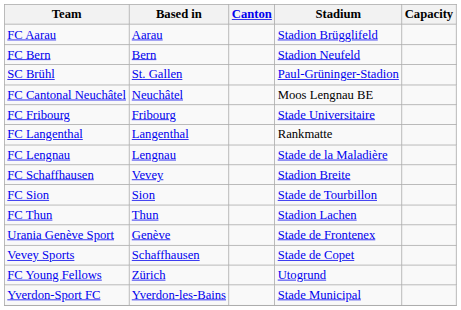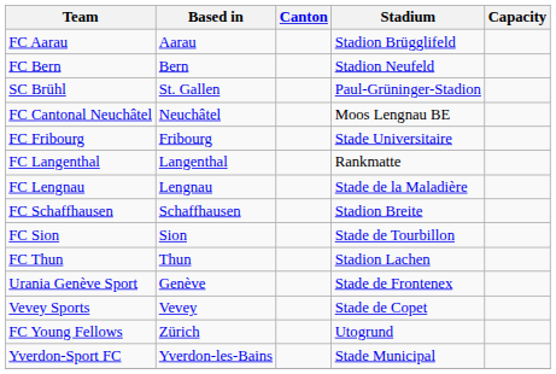FC Schaffhausen | Based in: Vevey -> Schaffhausen
Vevey Sports | Based in: Schaffhausen -> Vevey
